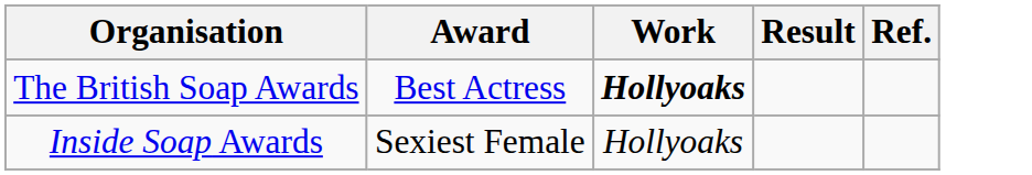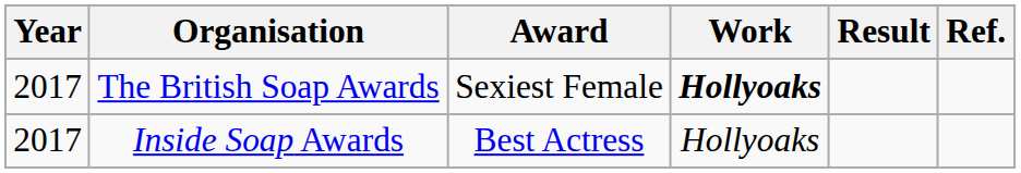+ column: Year | 2017 | 2017
The British Soap Awards | Award: Best Actress -> Sexiest Female
Inside Soap Awards | Award: Sexiest Female -> Best Actress
